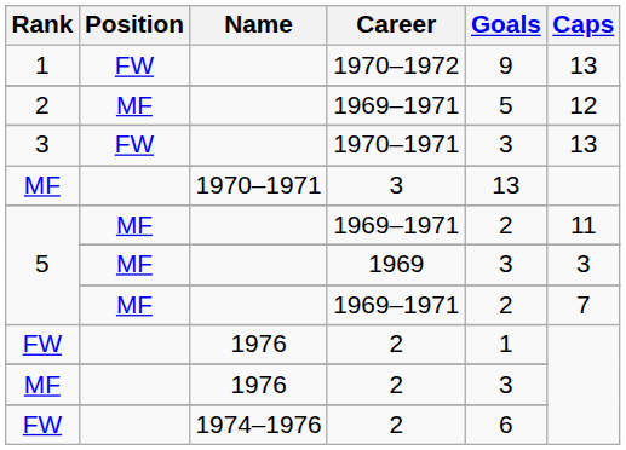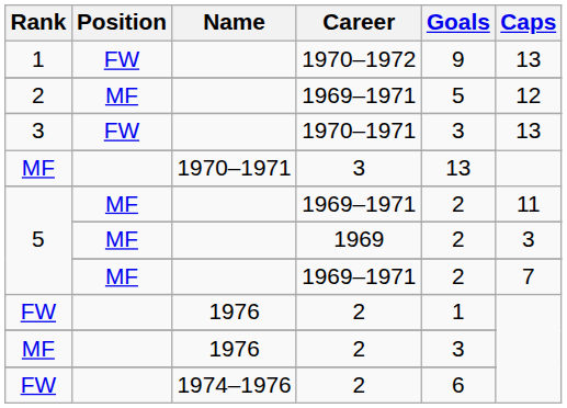5 / 1969 | Goals: 3 -> 2
